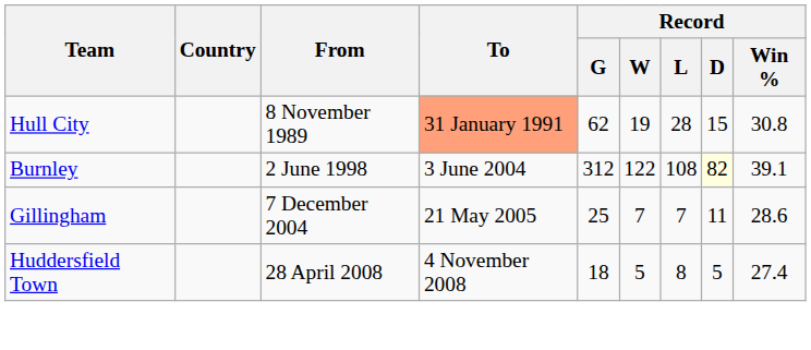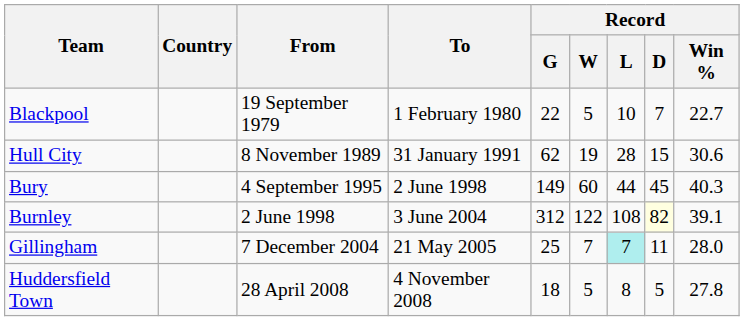+ row: Blackpool | 19 September 1979 | 1 February 1980 | 22 | 5 | 10 | 7 | 22.7
Hull City | To: lightsalmon background -> no background
Hull City | Record / Win %: 30.8 -> 30.6
+ row: Bury | 4 September 1995 | 2 June 1998 | 149 | 60 | 44 | 45 | 40.3
Gillingham | Record / L: no background -> paleturquoise background
Gillingham | Record / Win %: 28.6 -> 28.0
Huddersfield Town | Record / Win %: 27.4 -> 27.8
